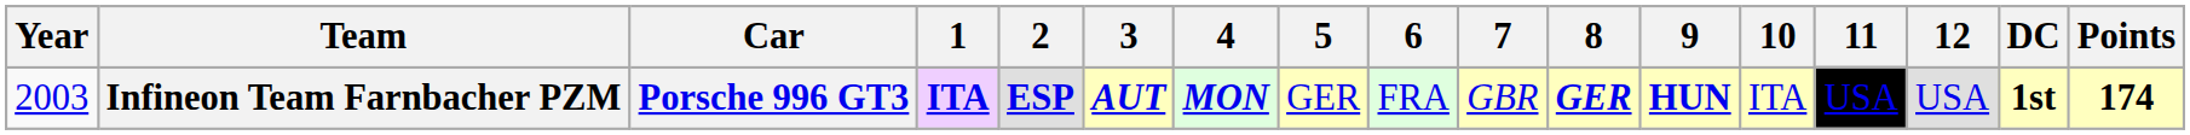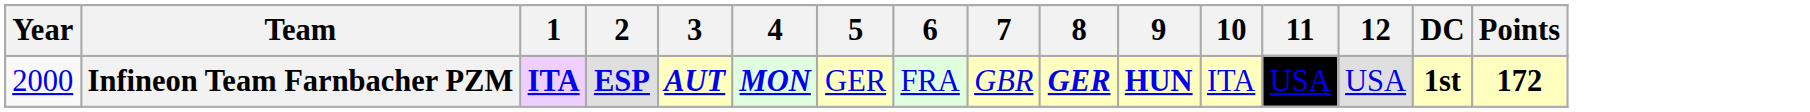- column: Car | Porsche 996 GT3
Infineon Team Farnbacher PZM | Year: 2003 -> 2000
Infineon Team Farnbacher PZM | Points: 174 -> 172
